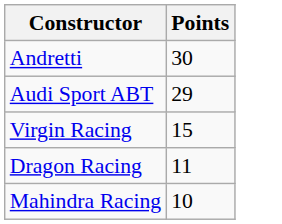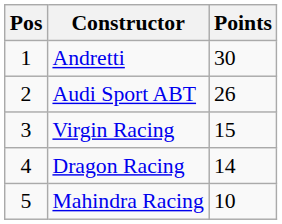+ column: Pos | 1 | 2 | 3 | 4 | 5
Audi Sport ABT | Points: 29 -> 26
Dragon Racing | Points: 11 -> 14
